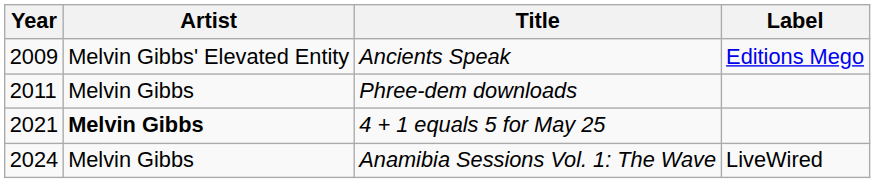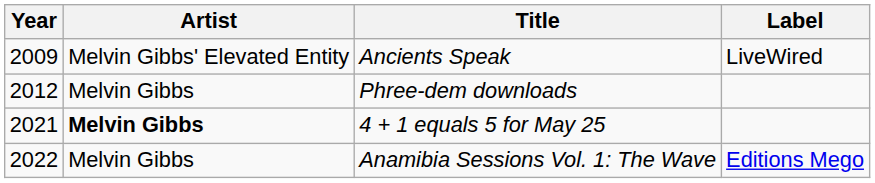Ancients Speak | Label: Editions Mego -> LiveWired
Phree-dem downloads | Year: 2011 -> 2012
Anamibia Sessions Vol. 1: The Wave | Year: 2024 -> 2022
Anamibia Sessions Vol. 1: The Wave | Label: LiveWired -> Editions Mego
